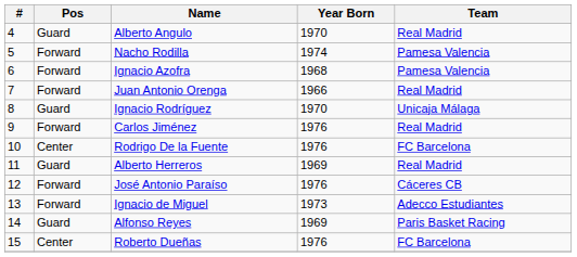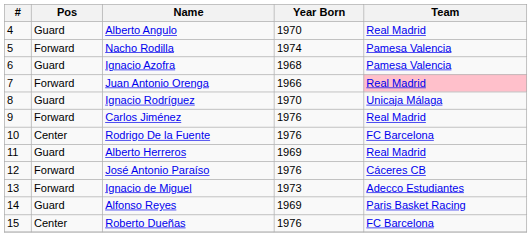Ignacio Azofra | Pos: Forward -> Guard
Juan Antonio Orenga | Team: no background -> pink background
